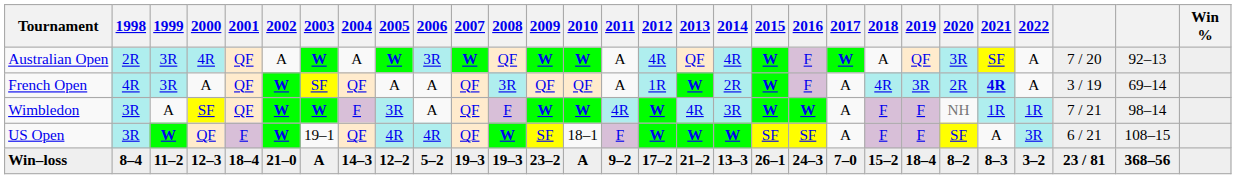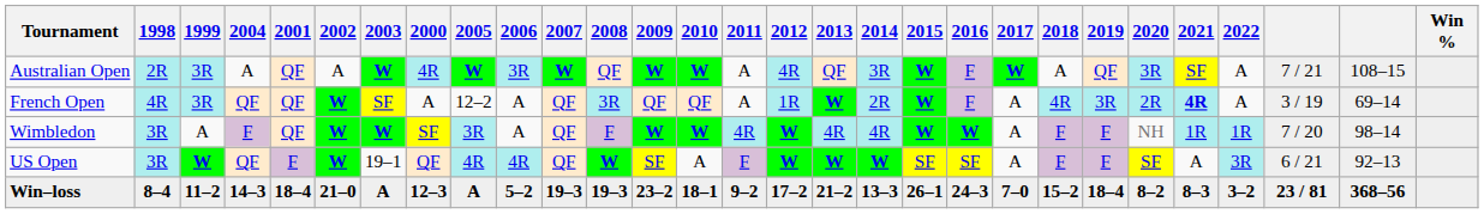columns swapped: 2000 <-> 2004
Australian Open | 2014: 4R -> 3R
Australian Open | column 27: 7 / 20 -> 7 / 21
Australian Open | column 28: 92–13 -> 108–15
French Open | 2005: A -> 12–2
Wimbledon | 2014: 3R -> 4R
Wimbledon | column 27: 7 / 21 -> 7 / 20
US Open | 2010: 18–1 -> A
US Open | column 28: 108–15 -> 92–13
Win–loss | 2005: 12–2 -> A
Win–loss | 2010: A -> 18–1
